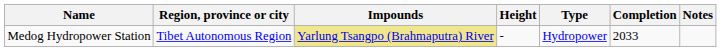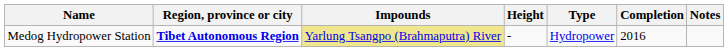Medog Hydropower Station | Region, province or city: normal -> bold
Medog Hydropower Station | Completion: 2033 -> 2016
